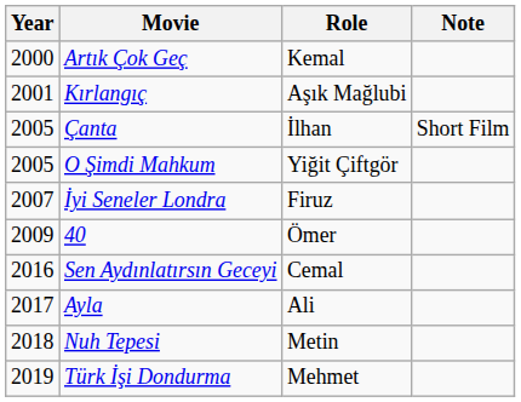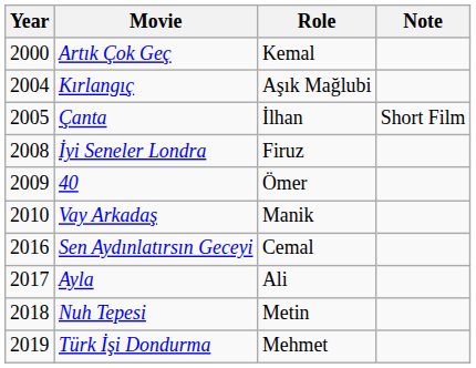Kırlangıç | Year: 2001 -> 2004
- row: 2005 | O Şimdi Mahkum | Yiğit Çiftgör
İyi Seneler Londra | Year: 2007 -> 2008
+ row: 2010 | Vay Arkadaş | Manik
